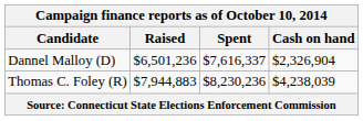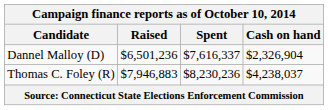Thomas C. Foley (R) | Raised: $7,944,883 -> $7,946,883
Thomas C. Foley (R) | Cash on hand: $4,238,039 -> $4,238,037
